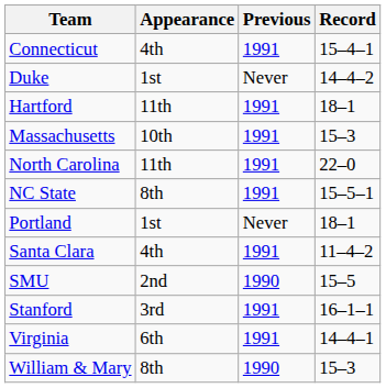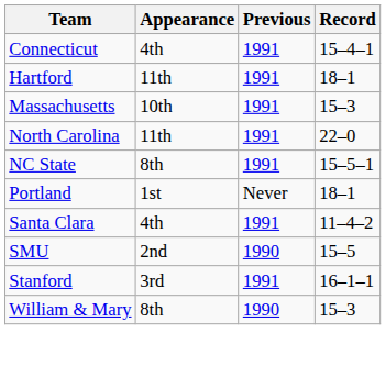- row: Duke | 1st | Never | 14–4–2
- row: Virginia | 6th | 1991 | 14–4–1
